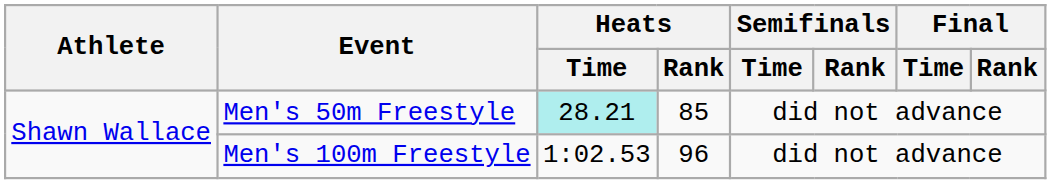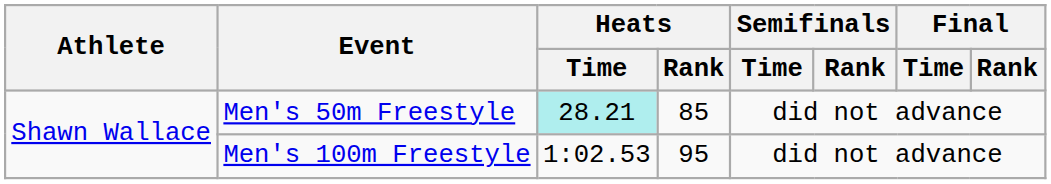Men's 100m Freestyle | Heats / Rank: 96 -> 95
